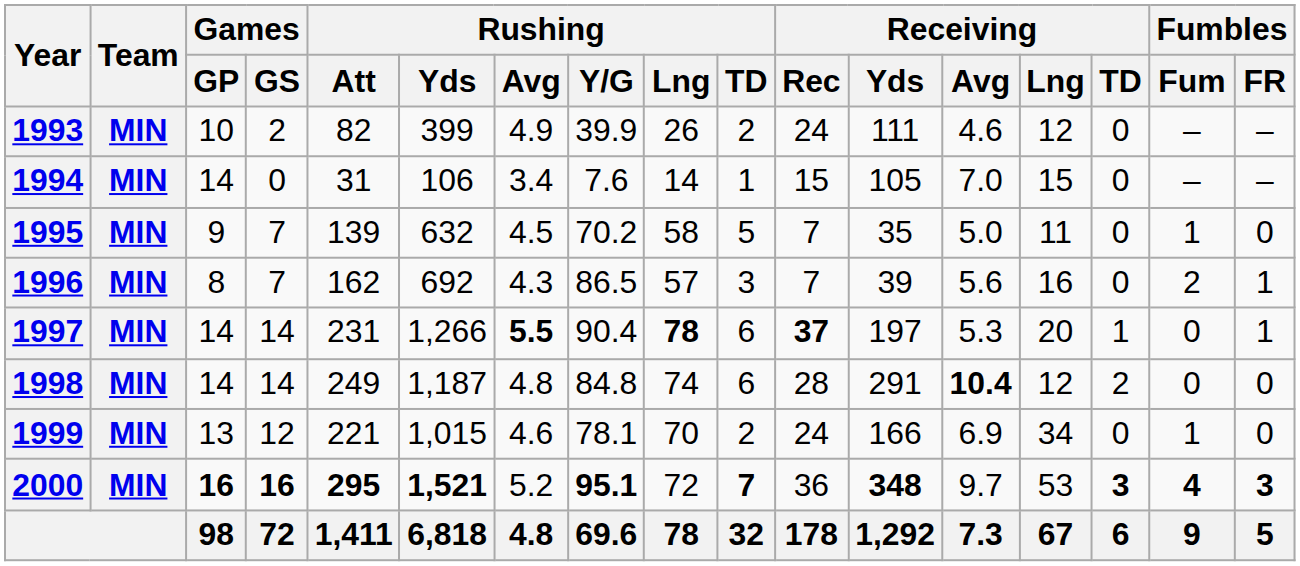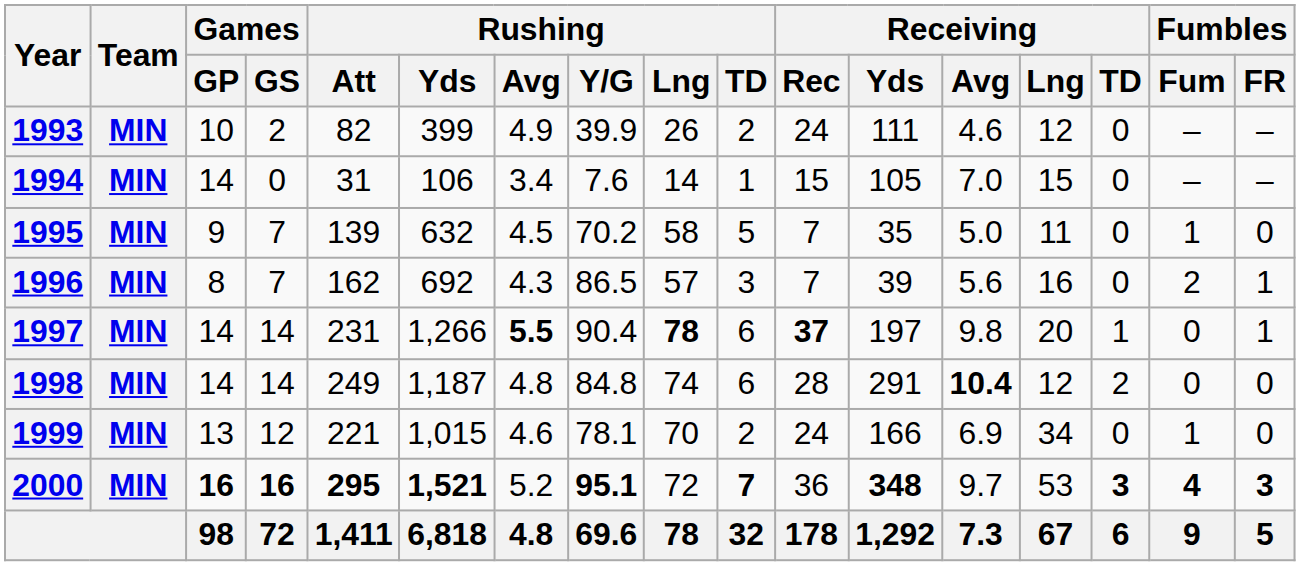1997 | Receiving / Avg: 5.3 -> 9.8
